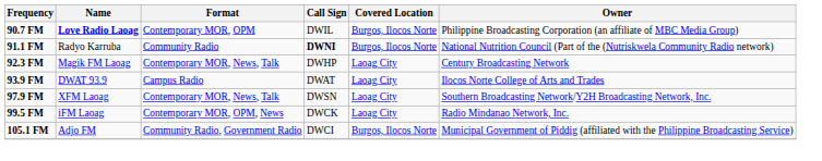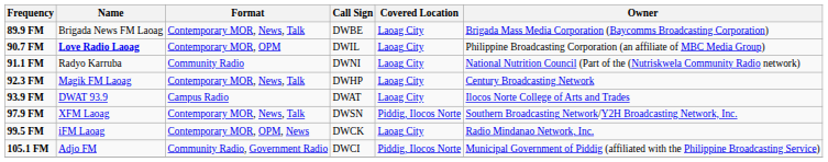+ row: 89.9 FM | Brigada News FM Laoag | Contemporary MOR, News, Talk | DWBE | Laoag City | Brigada Mass Media Corporation (Baycomms Broadcasting Corporation)
90.7 FM | Covered Location: Burgos, Ilocos Norte -> Laoag City
91.1 FM | Call Sign: bold -> normal
91.1 FM | Covered Location: Burgos, Ilocos Norte -> Laoag City
97.9 FM | Covered Location: Laoag City -> Piddig, Ilocos Norte
105.1 FM | Covered Location: Burgos, Ilocos Norte -> Piddig, Ilocos Norte
